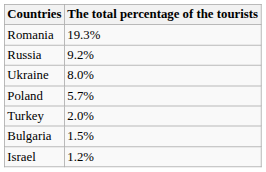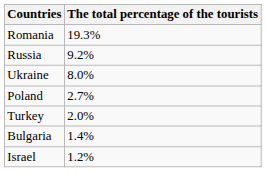Poland | The total percentage of the tourists: 5.7% -> 2.7%
Bulgaria | The total percentage of the tourists: 1.5% -> 1.4%
